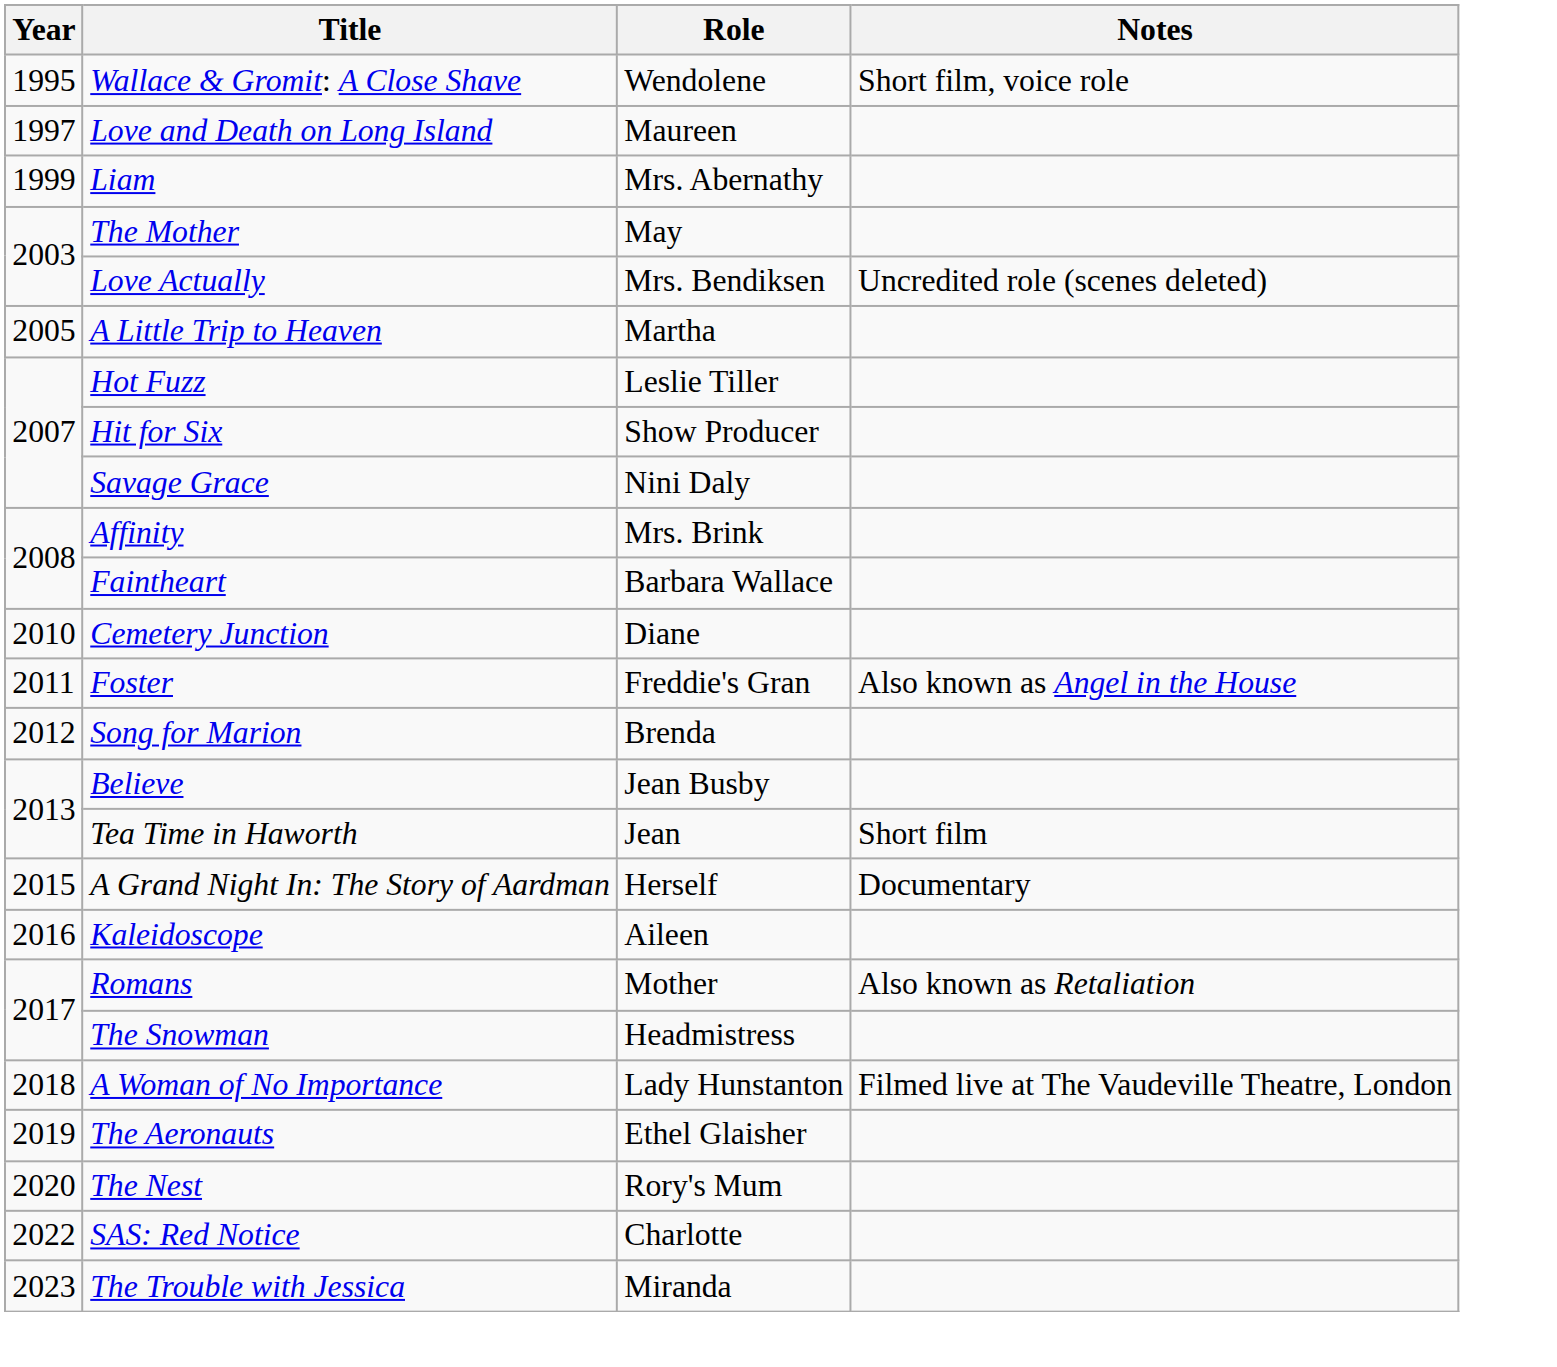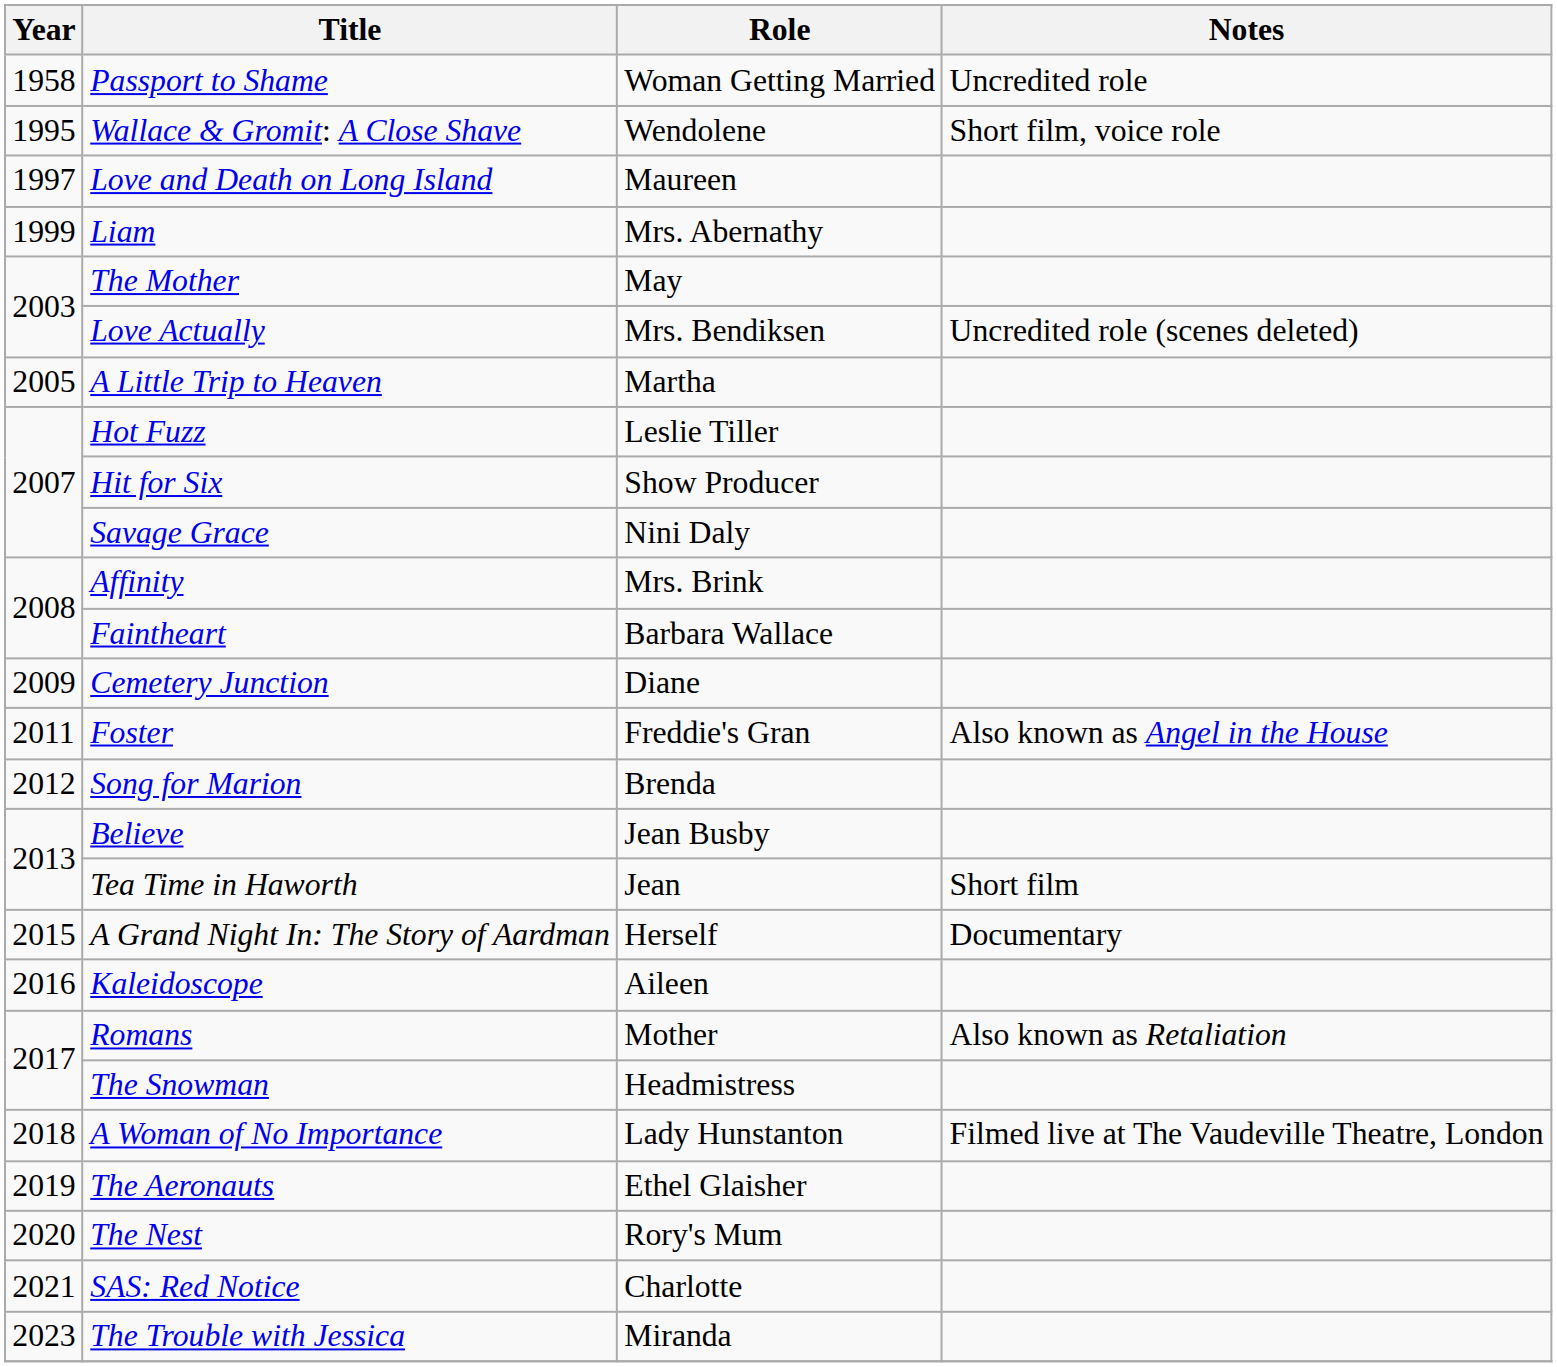+ row: 1958 | Passport to Shame | Woman Getting Married | Uncredited role
Cemetery Junction | Year: 2010 -> 2009
SAS: Red Notice | Year: 2022 -> 2021
